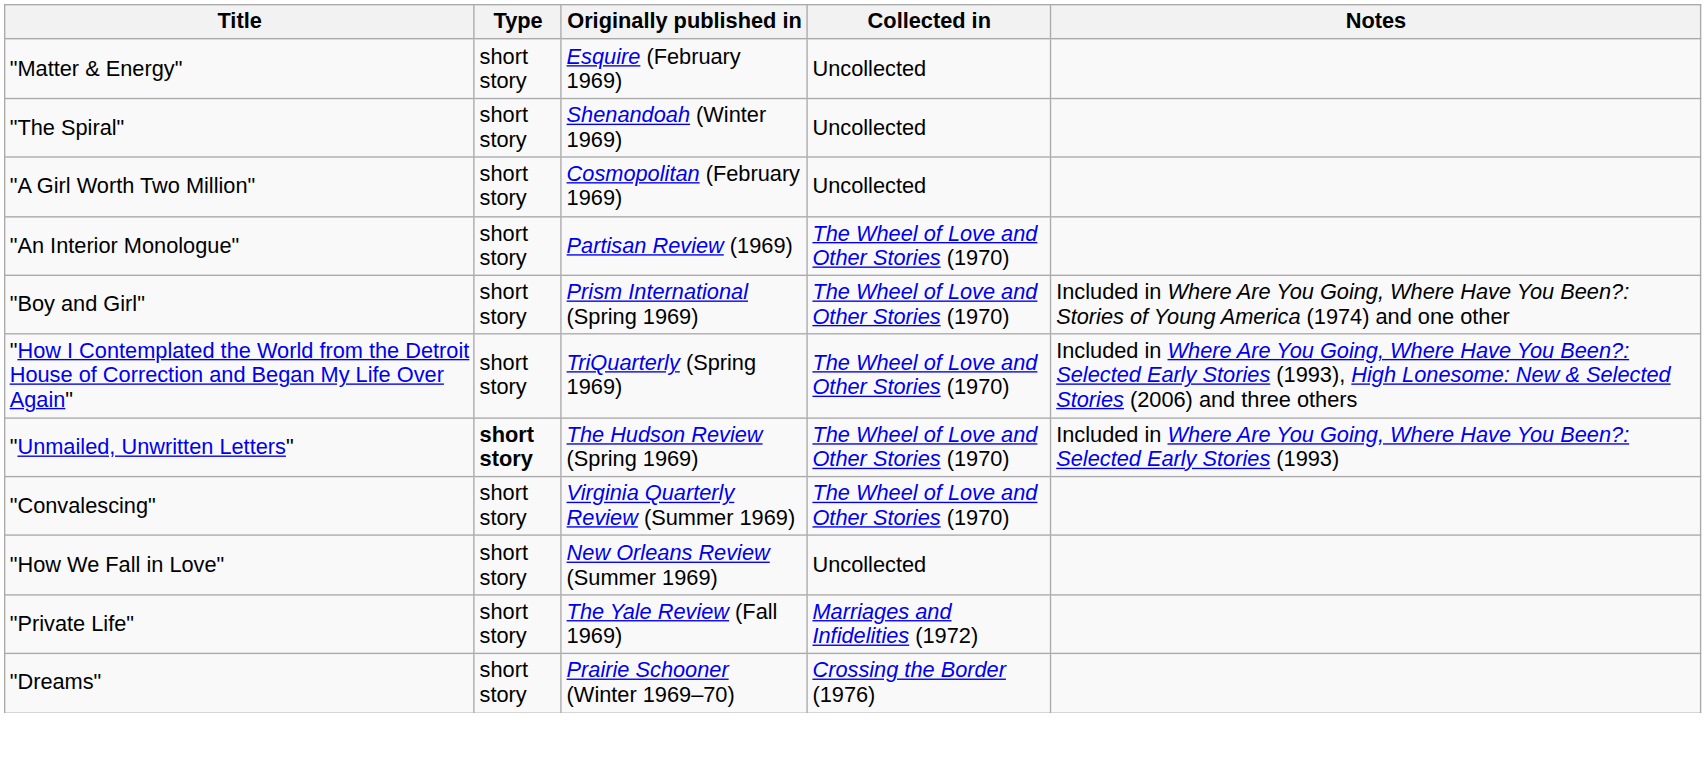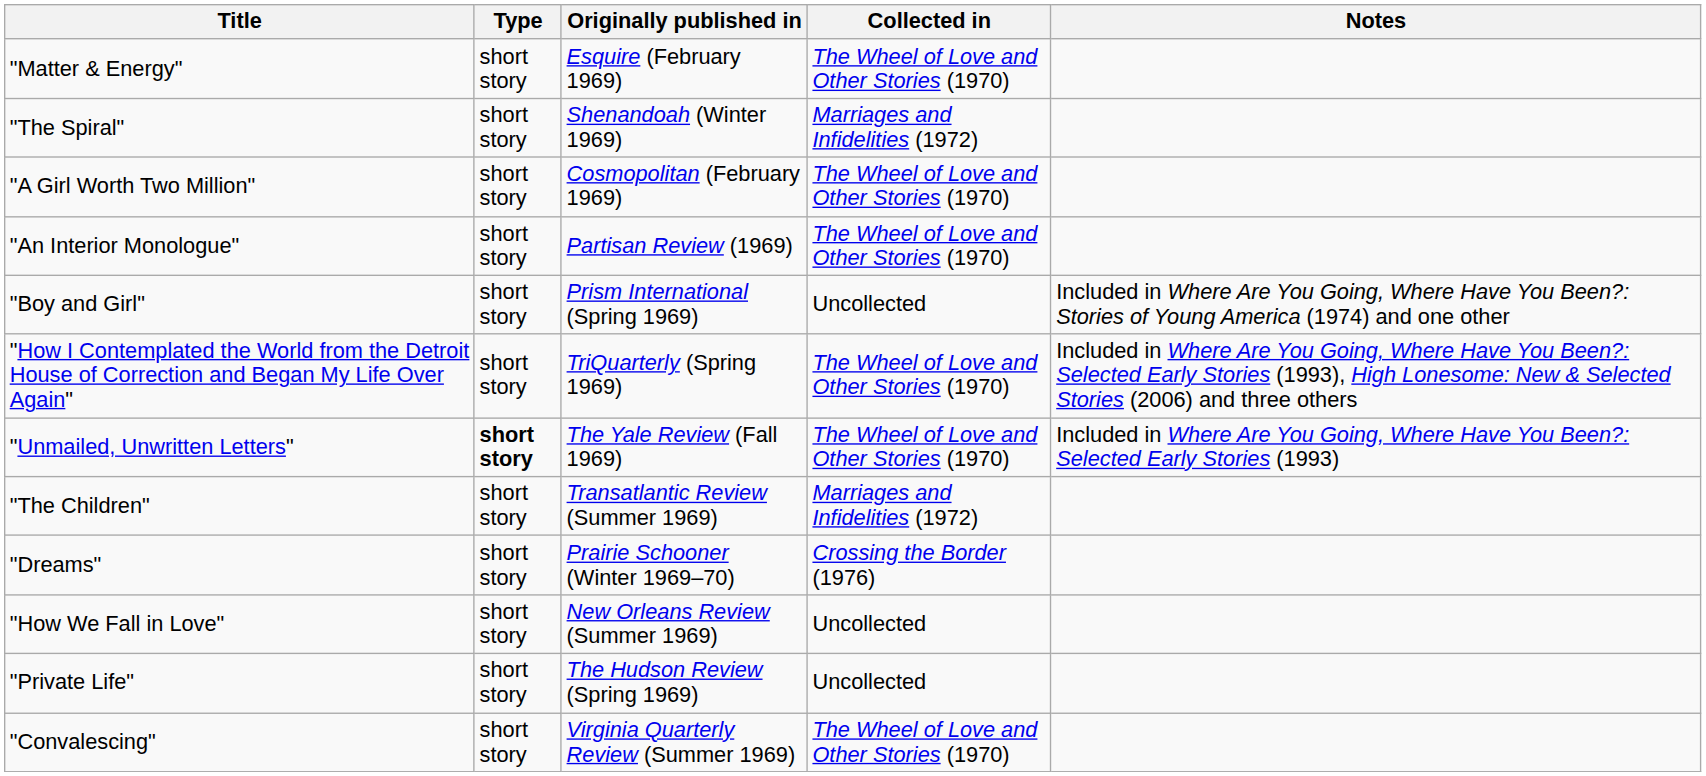"Matter & Energy" | Collected in: Uncollected -> The Wheel of Love and Other Stories (1970)
"The Spiral" | Collected in: Uncollected -> Marriages and Infidelities (1972)
"A Girl Worth Two Million" | Collected in: Uncollected -> The Wheel of Love and Other Stories (1970)
"Boy and Girl" | Collected in: The Wheel of Love and Other Stories (1970) -> Uncollected
"Unmailed, Unwritten Letters" | Originally published in: The Hudson Review (Spring 1969) -> The Yale Review (Fall 1969)
+ row: "The Children" | short story | Transatlantic Review (Summer 1969) | Marriages and Infidelities (1972)
rows swapped: "Convalescing" <-> "Dreams"
"Private Life" | Originally published in: The Yale Review (Fall 1969) -> The Hudson Review (Spring 1969)
"Private Life" | Collected in: Marriages and Infidelities (1972) -> Uncollected
